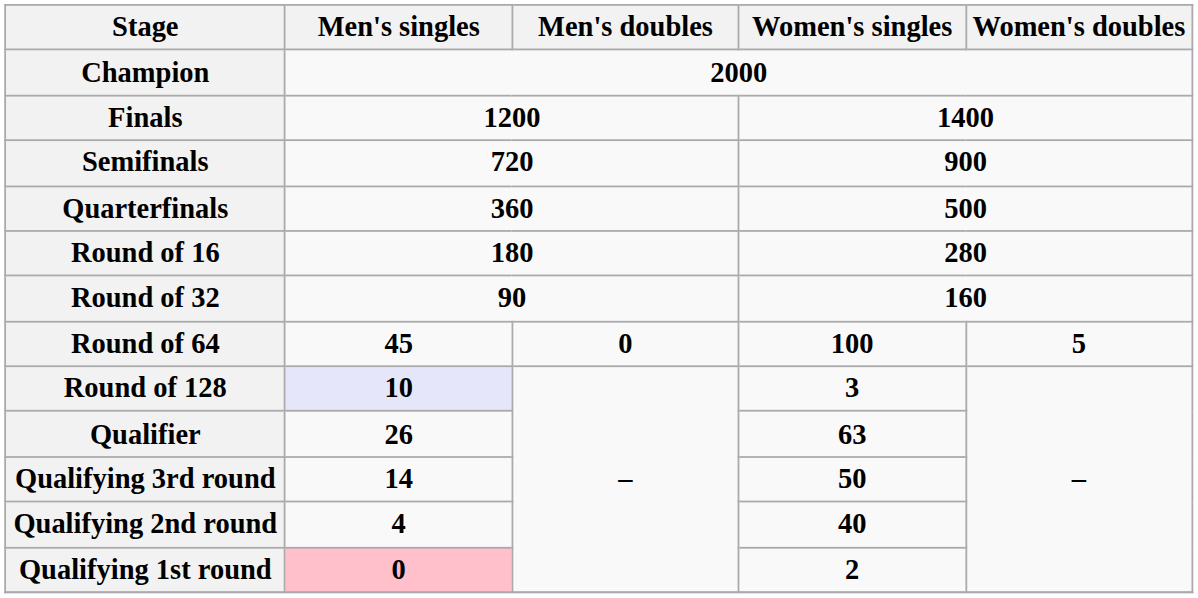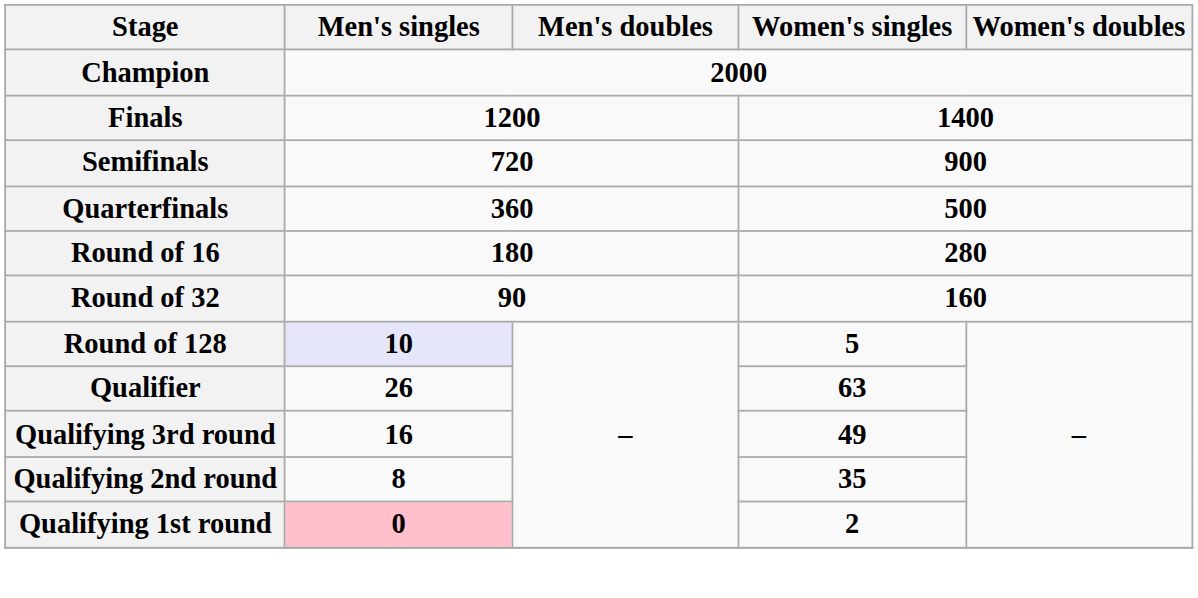- row: Round of 64 | 45 | 0 | 100 | 5
Round of 128 | Women's singles: 3 -> 5
Qualifying 3rd round | Men's singles: 14 -> 16
Qualifying 3rd round | Women's singles: 50 -> 49
Qualifying 2nd round | Men's singles: 4 -> 8
Qualifying 2nd round | Women's singles: 40 -> 35
